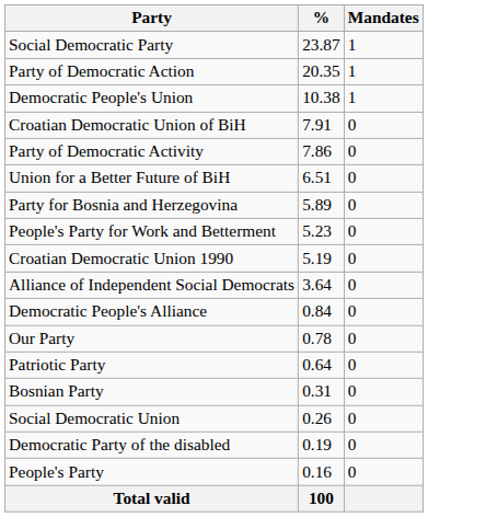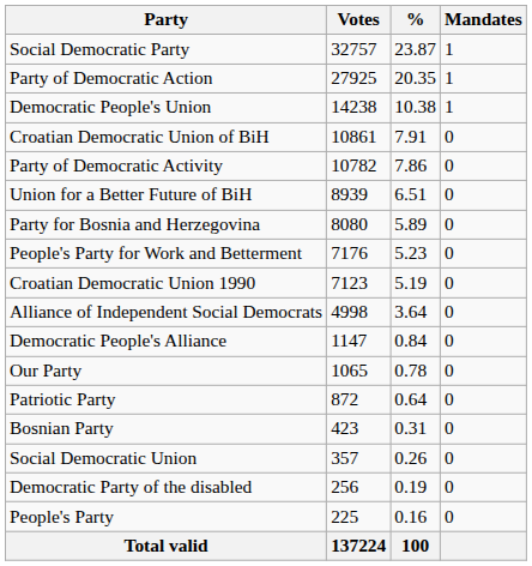+ column: Votes | 32757 | 27925 | 14238 | 10861 | 10782 | 8939 | 8080 | 7176 | 7123 | 4998 | 1147 | 1065 | 872 | 423 | 357 | 256 | 225 | 137224
